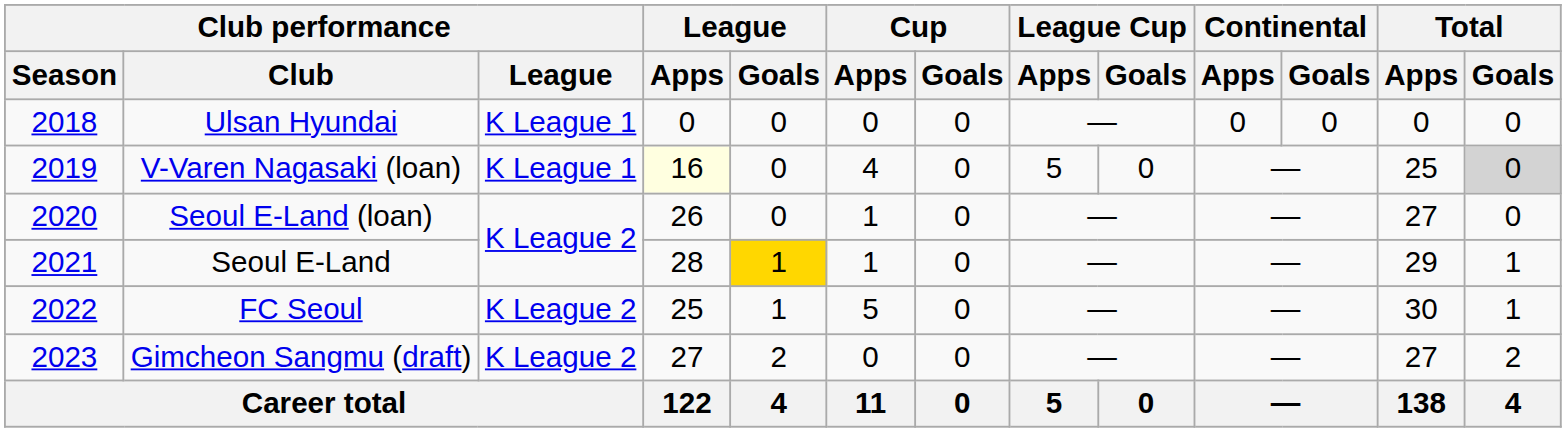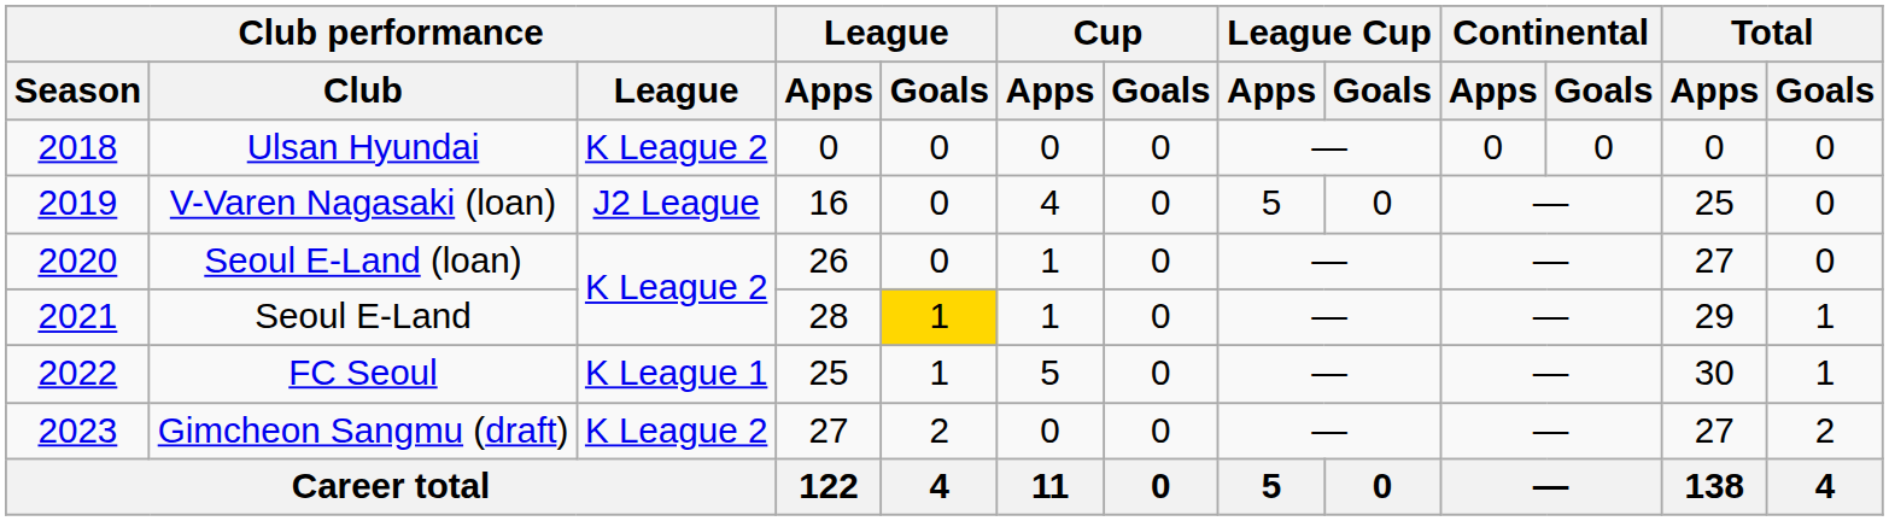Ulsan Hyundai | Club performance / League: K League 1 -> K League 2
V-Varen Nagasaki (loan) | Club performance / League: K League 1 -> J2 League
V-Varen Nagasaki (loan) | League / Apps: lightyellow background -> no background
V-Varen Nagasaki (loan) | Total / Goals: lightgrey background -> no background
FC Seoul | Club performance / League: K League 2 -> K League 1
